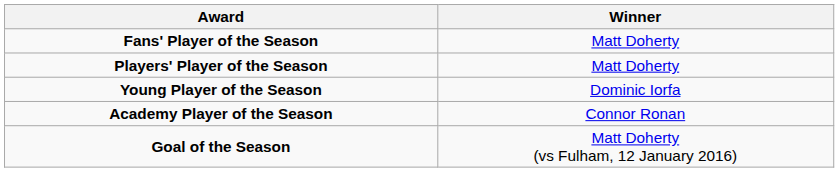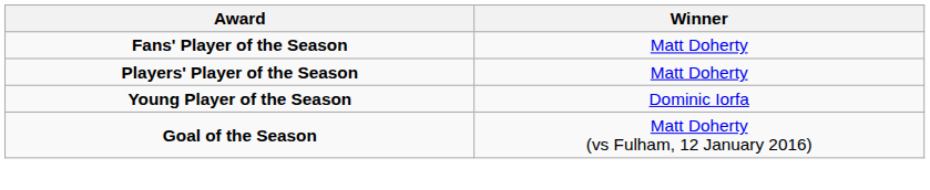- row: Academy Player of the Season | Connor Ronan
